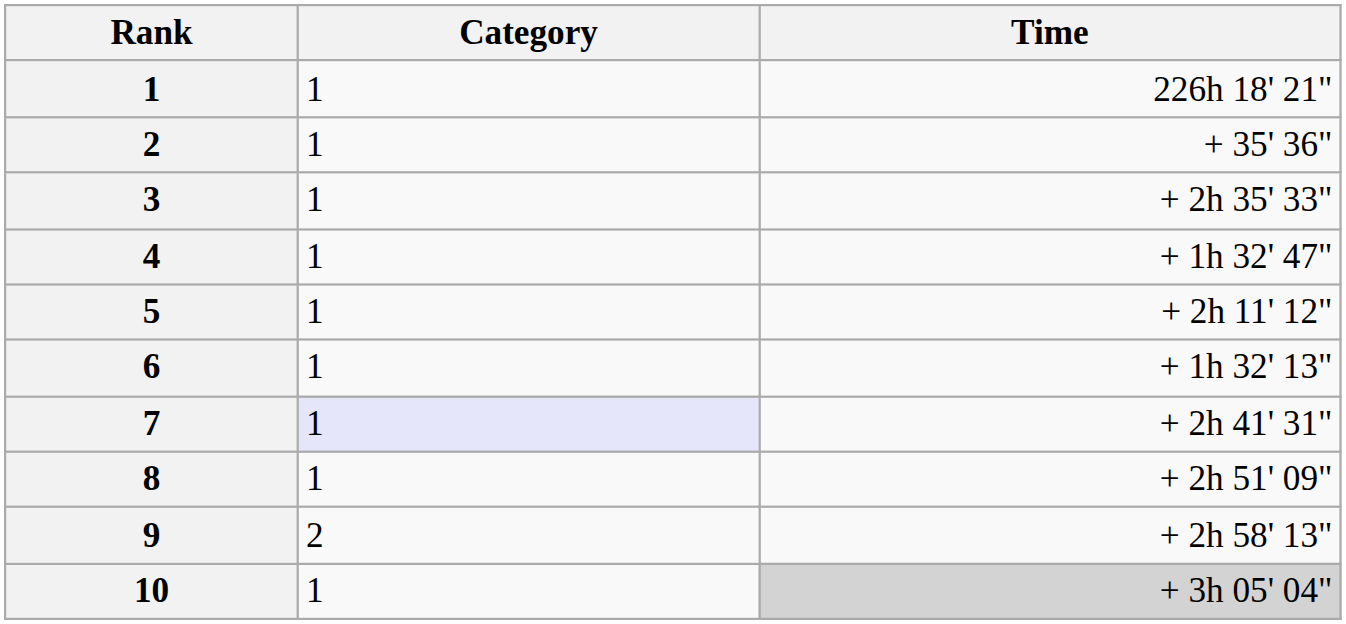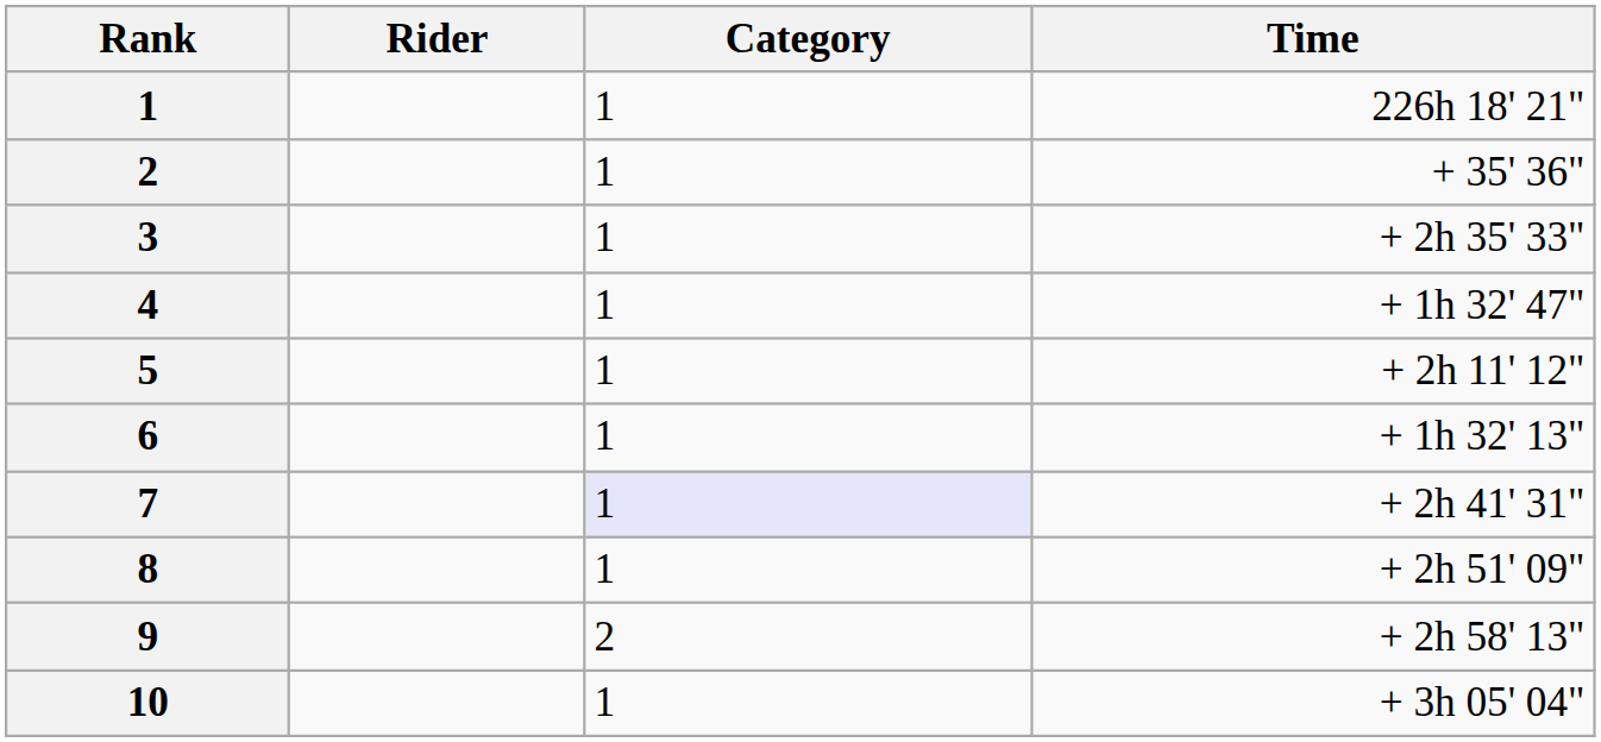+ column: Rider
10 | Time: lightgrey background -> no background
